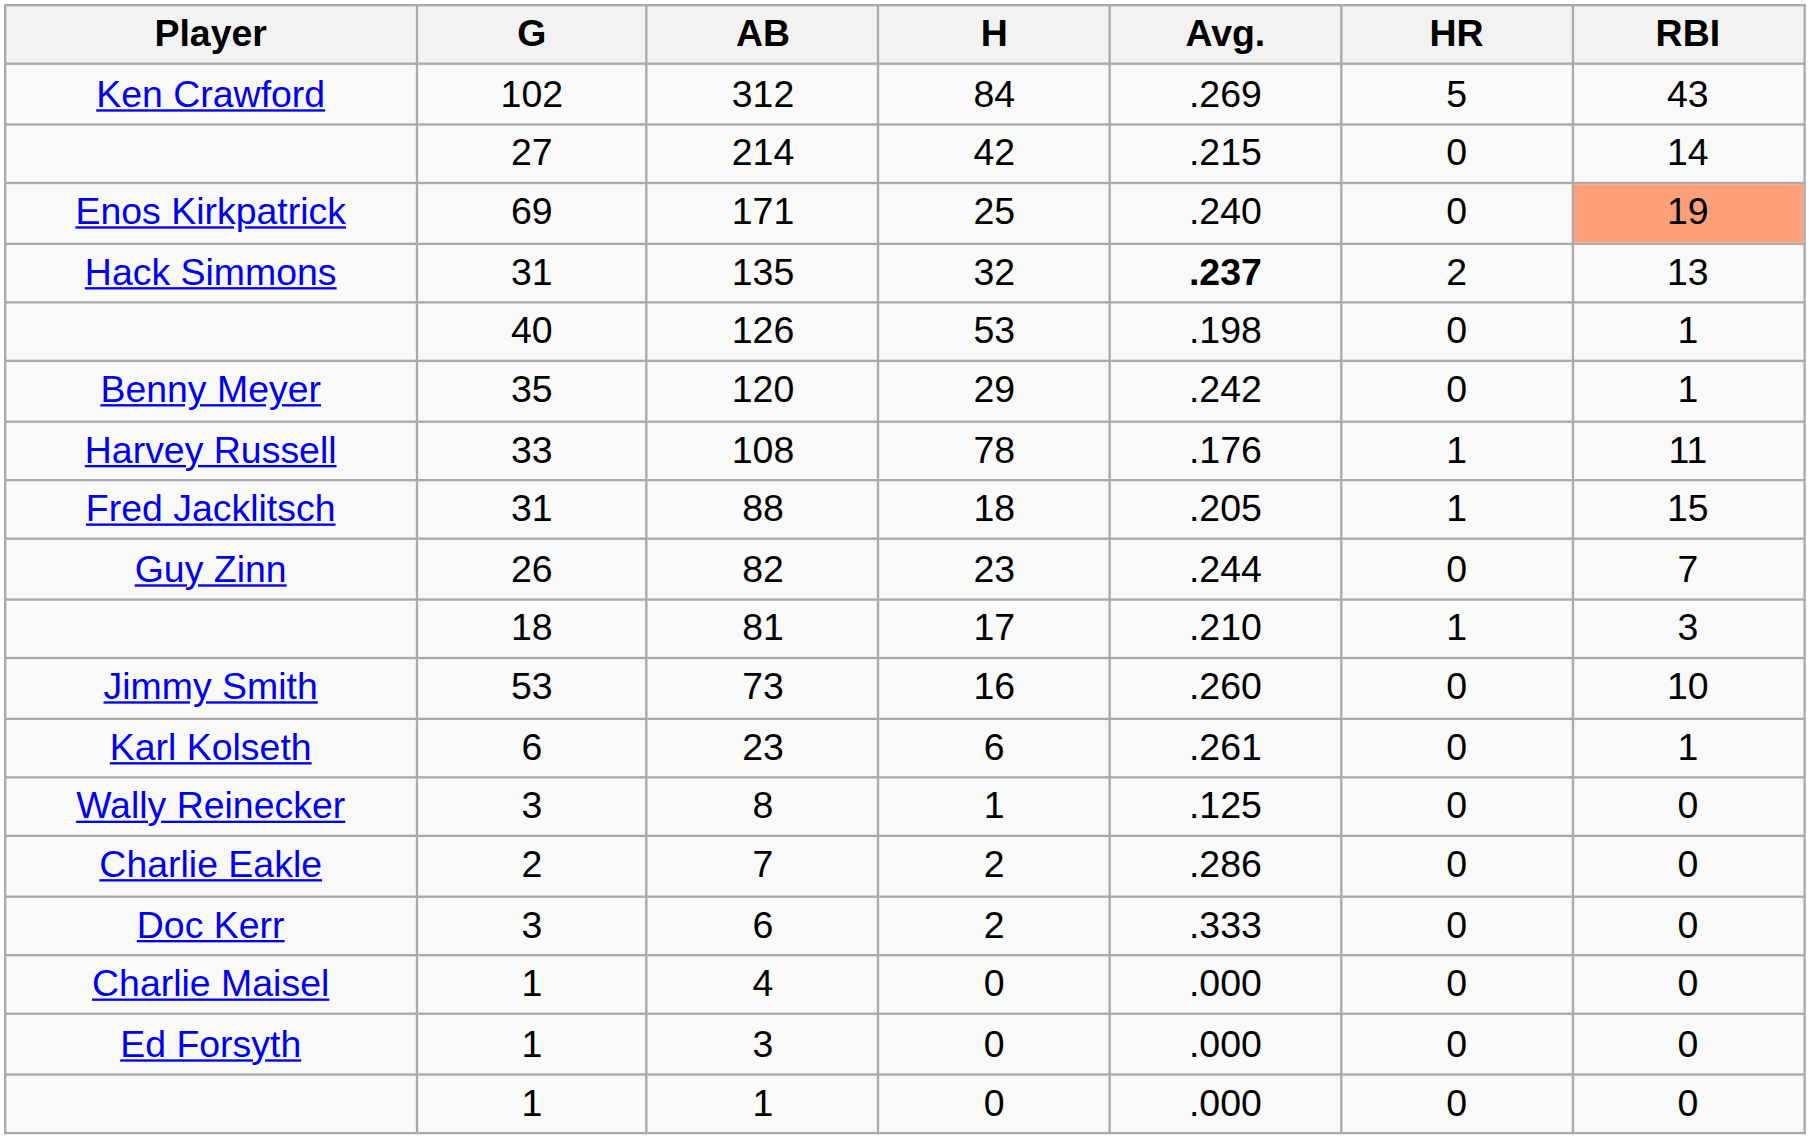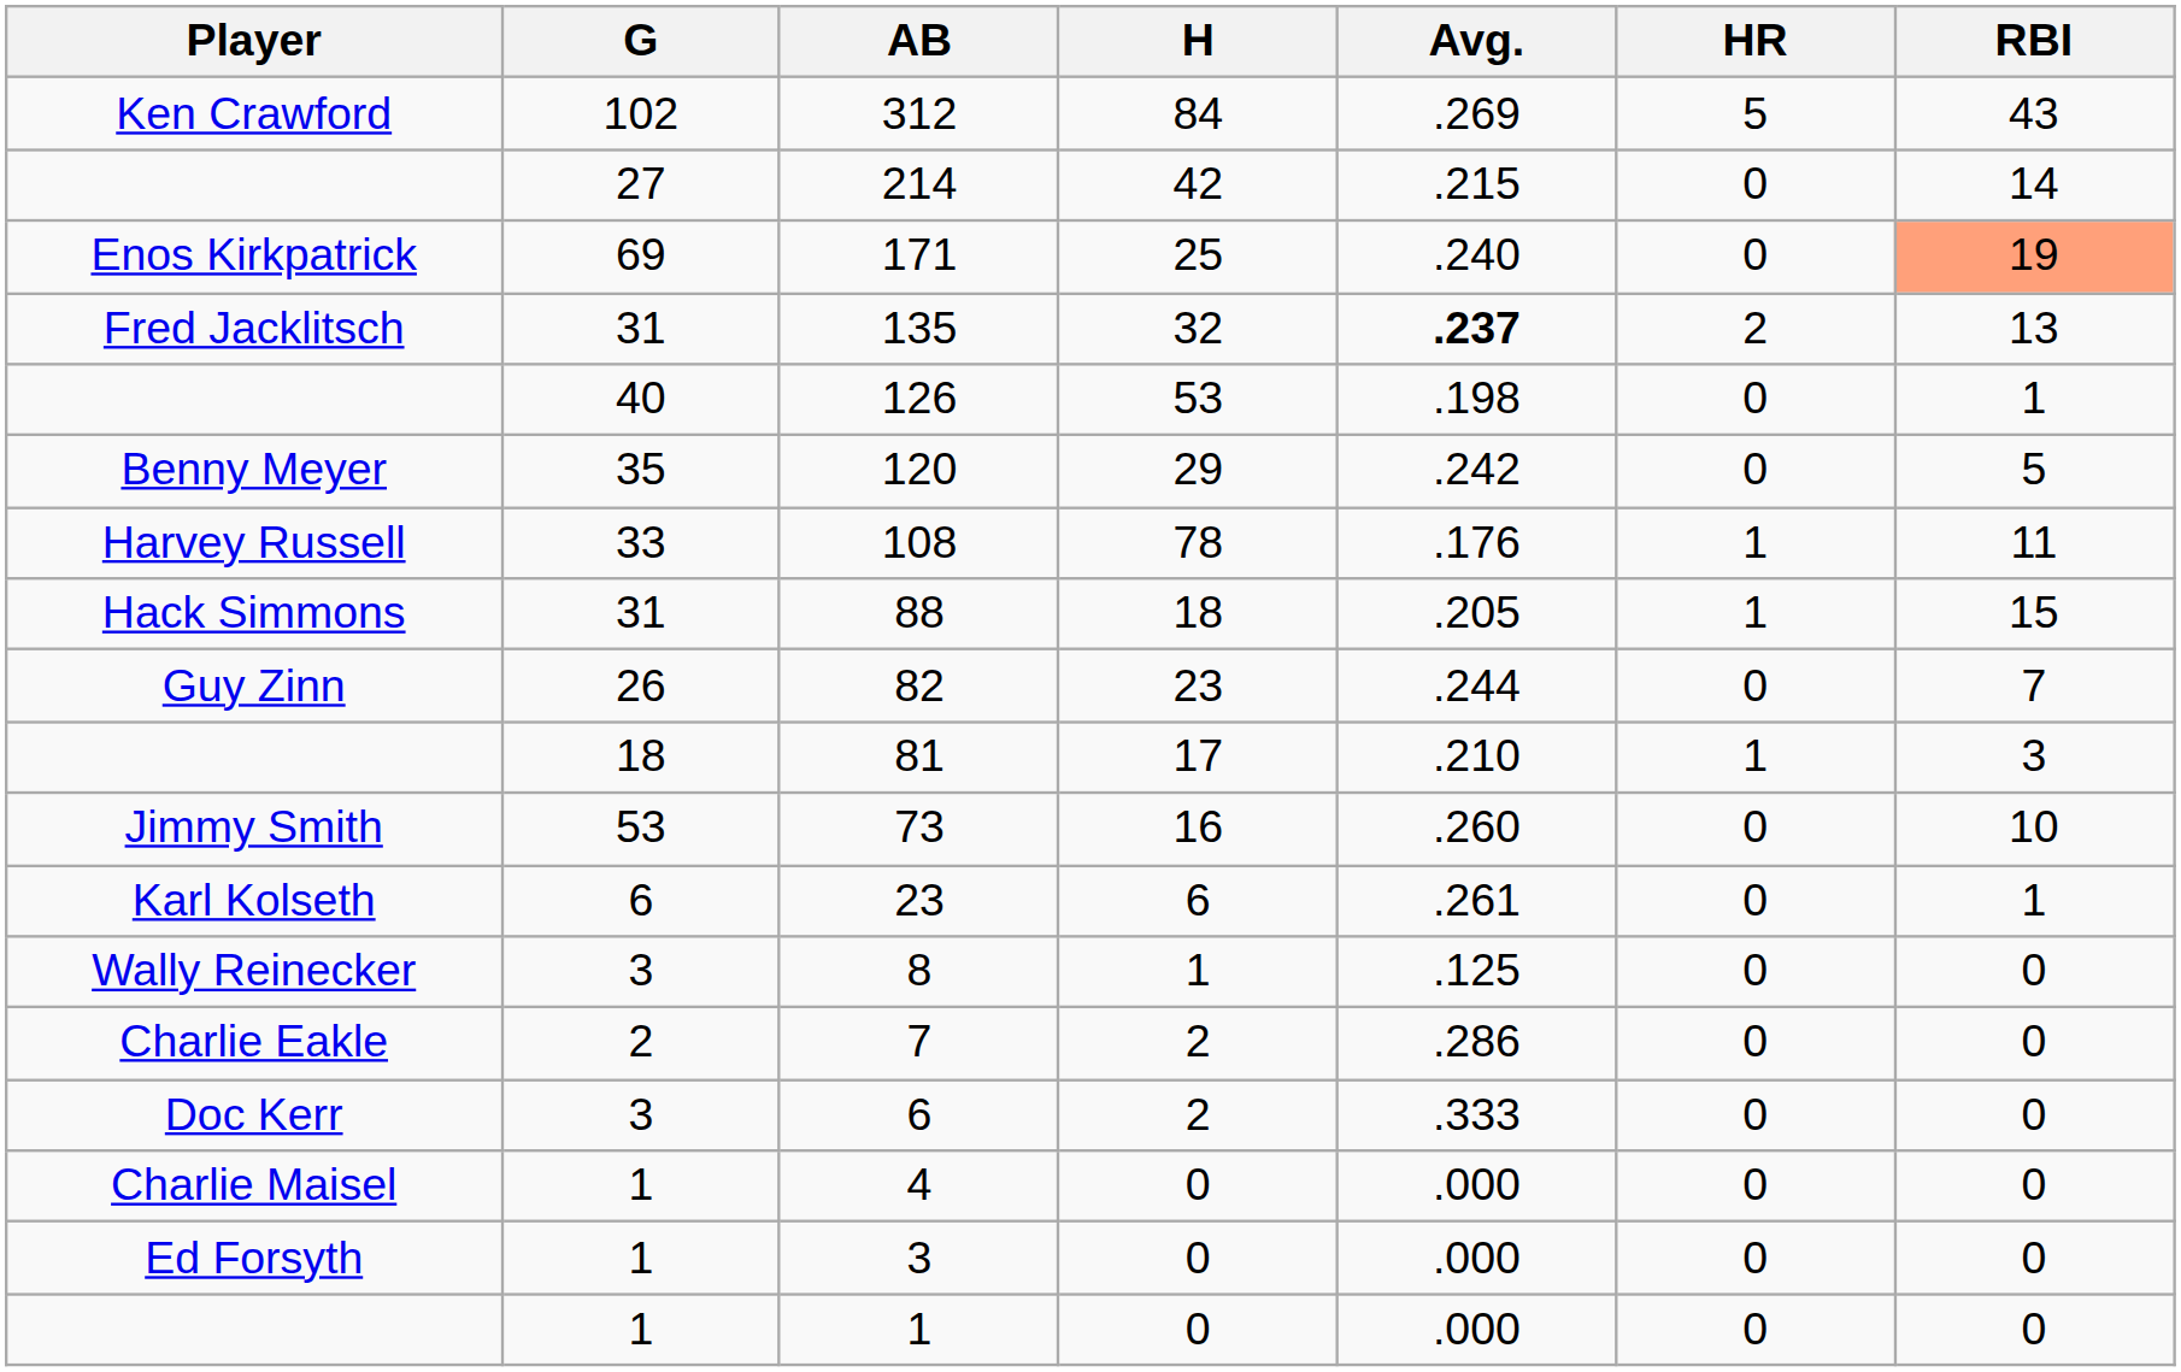135 | Player: Hack Simmons -> Fred Jacklitsch
120 | RBI: 1 -> 5
88 | Player: Fred Jacklitsch -> Hack Simmons
